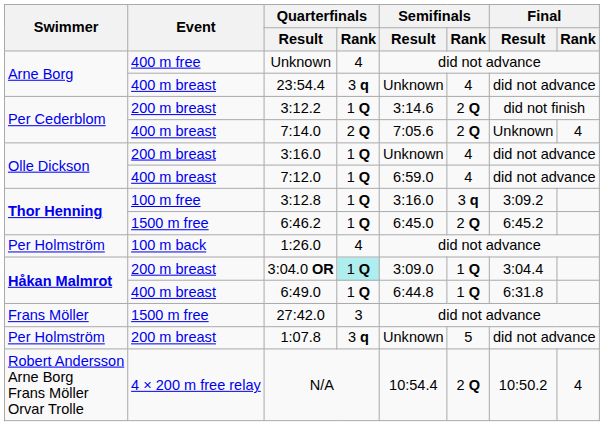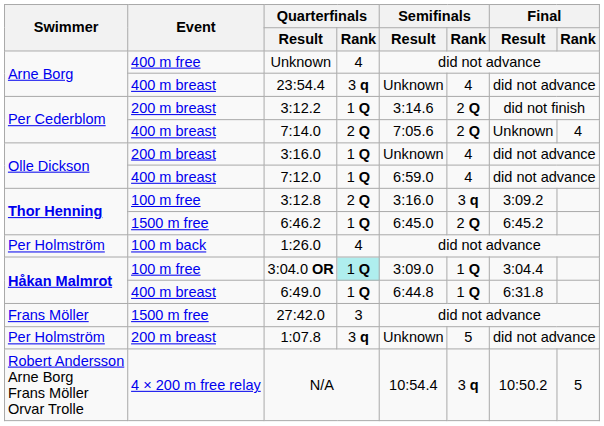3:12.8 | Quarterfinals / Rank: 1 Q -> 2 Q
3:04.0 OR | Event: 200 m breast -> 100 m free
N/A | Semifinals / Rank: 2 Q -> 3 q
N/A | Final / Rank: 4 -> 5
